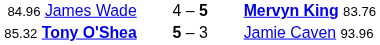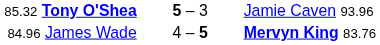rows swapped: 85.32 Tony O'Shea <-> 84.96 James Wade
